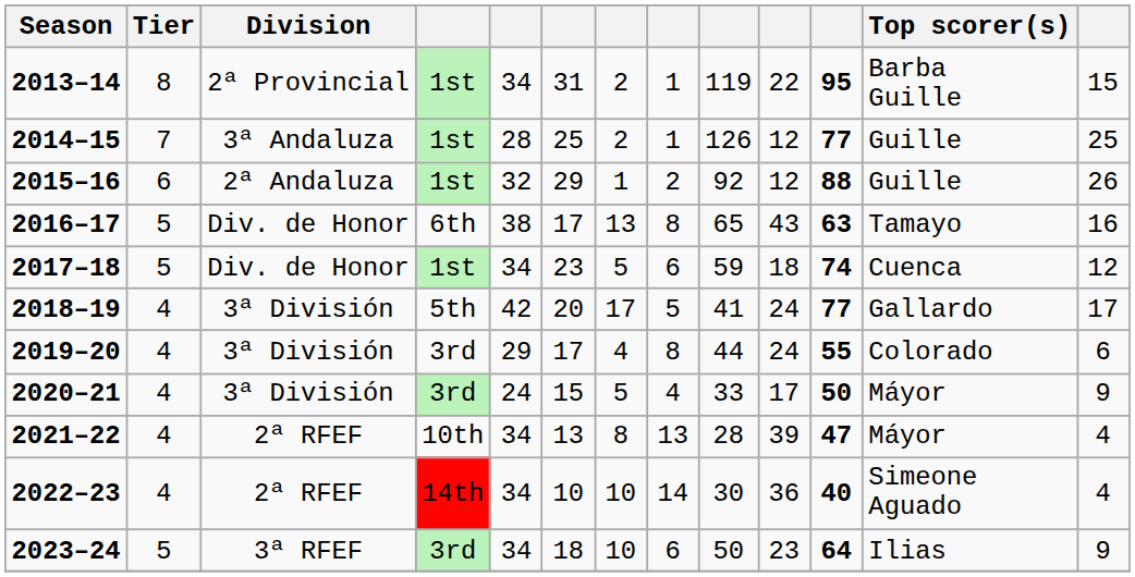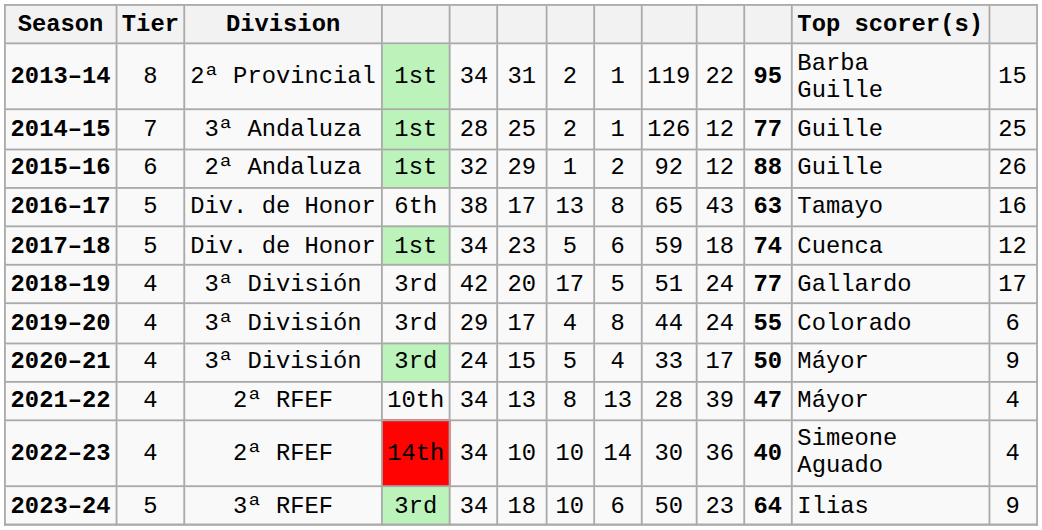2018–19 | column 4: 5th -> 3rd
2018–19 | column 9: 41 -> 51
